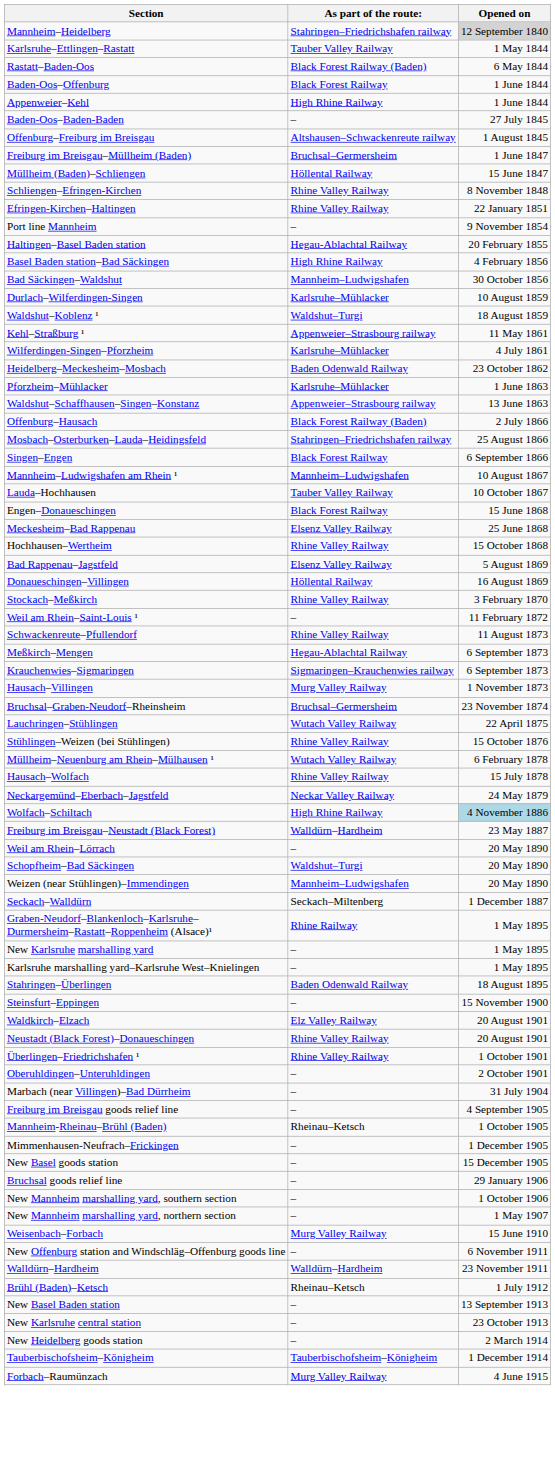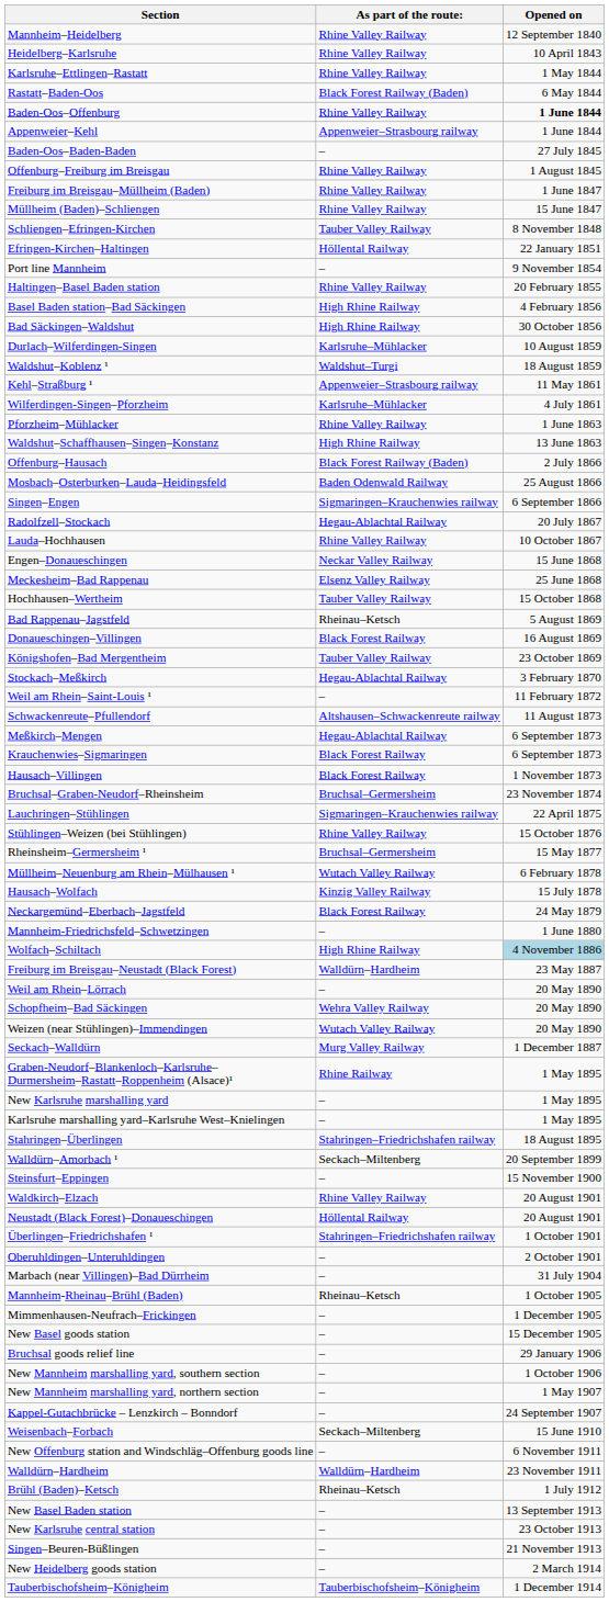Mannheim–Heidelberg | As part of the route:: Stahringen–Friedrichshafen railway -> Rhine Valley Railway
Mannheim–Heidelberg | Opened on: lightgrey background -> no background
+ row: Heidelberg–Karlsruhe | Rhine Valley Railway | 10 April 1843
Karlsruhe–Ettlingen–Rastatt | As part of the route:: Tauber Valley Railway -> Rhine Valley Railway
Baden-Oos–Offenburg | As part of the route:: Black Forest Railway -> Rhine Valley Railway
Baden-Oos–Offenburg | Opened on: normal -> bold
Appenweier–Kehl | As part of the route:: High Rhine Railway -> Appenweier–Strasbourg railway
Offenburg–Freiburg im Breisgau | As part of the route:: Altshausen–Schwackenreute railway -> Rhine Valley Railway
Freiburg im Breisgau–Müllheim (Baden) | As part of the route:: Bruchsal–Germersheim -> Rhine Valley Railway
Müllheim (Baden)–Schliengen | As part of the route:: Höllental Railway -> Rhine Valley Railway
Schliengen–Efringen-Kirchen | As part of the route:: Rhine Valley Railway -> Tauber Valley Railway
Efringen-Kirchen–Haltingen | As part of the route:: Rhine Valley Railway -> Höllental Railway
Haltingen–Basel Baden station | As part of the route:: Hegau-Ablachtal Railway -> Rhine Valley Railway
Bad Säckingen–Waldshut | As part of the route:: Mannheim–Ludwigshafen -> High Rhine Railway
- row: Heidelberg–Meckesheim–Mosbach | Baden Odenwald Railway | 23 October 1862
Pforzheim–Mühlacker | As part of the route:: Karlsruhe–Mühlacker -> Rhine Valley Railway
Waldshut–Schaffhausen–Singen–Konstanz | As part of the route:: Appenweier–Strasbourg railway -> High Rhine Railway
Mosbach–Osterburken–Lauda–Heidingsfeld | As part of the route:: Stahringen–Friedrichshafen railway -> Baden Odenwald Railway
Singen–Engen | As part of the route:: Black Forest Railway -> Sigmaringen–Krauchenwies railway
+ row: Radolfzell–Stockach | Hegau-Ablachtal Railway | 20 July 1867
- row: Mannheim–Ludwigshafen am Rhein ¹ | Mannheim–Ludwigshafen | 10 August 1867
Lauda–Hochhausen | As part of the route:: Tauber Valley Railway -> Rhine Valley Railway
Engen–Donaueschingen | As part of the route:: Black Forest Railway -> Neckar Valley Railway
Hochhausen–Wertheim | As part of the route:: Rhine Valley Railway -> Tauber Valley Railway
Bad Rappenau–Jagstfeld | As part of the route:: Elsenz Valley Railway -> Rheinau–Ketsch
Donaueschingen–Villingen | As part of the route:: Höllental Railway -> Black Forest Railway
+ row: Königshofen–Bad Mergentheim | Tauber Valley Railway | 23 October 1869
Stockach–Meßkirch | As part of the route:: Rhine Valley Railway -> Hegau-Ablachtal Railway
Schwackenreute–Pfullendorf | As part of the route:: Rhine Valley Railway -> Altshausen–Schwackenreute railway
Krauchenwies–Sigmaringen | As part of the route:: Sigmaringen–Krauchenwies railway -> Black Forest Railway
Hausach–Villingen | As part of the route:: Murg Valley Railway -> Black Forest Railway
Lauchringen–Stühlingen | As part of the route:: Wutach Valley Railway -> Sigmaringen–Krauchenwies railway
+ row: Rheinsheim–Germersheim ¹ | Bruchsal–Germersheim | 15 May 1877
Hausach–Wolfach | As part of the route:: Rhine Valley Railway -> Kinzig Valley Railway
Neckargemünd–Eberbach–Jagstfeld | As part of the route:: Neckar Valley Railway -> Black Forest Railway
+ row: Mannheim-Friedrichsfeld–Schwetzingen | – | 1 June 1880
Schopfheim–Bad Säckingen | As part of the route:: Waldshut–Turgi -> Wehra Valley Railway
Weizen (near Stühlingen)–Immendingen | As part of the route:: Mannheim–Ludwigshafen -> Wutach Valley Railway
Seckach–Walldürn | As part of the route:: Seckach–Miltenberg -> Murg Valley Railway
Stahringen–Überlingen | As part of the route:: Baden Odenwald Railway -> Stahringen–Friedrichshafen railway
+ row: Walldürn–Amorbach ¹ | Seckach–Miltenberg | 20 September 1899
Waldkirch–Elzach | As part of the route:: Elz Valley Railway -> Rhine Valley Railway
Neustadt (Black Forest)–Donaueschingen | As part of the route:: Rhine Valley Railway -> Höllental Railway
Überlingen–Friedrichshafen ¹ | As part of the route:: Rhine Valley Railway -> Stahringen–Friedrichshafen railway
- row: Freiburg im Breisgau goods relief line | – | 4 September 1905
+ row: Kappel-Gutachbrücke – Lenzkirch – Bonndorf | – | 24 September 1907
Weisenbach–Forbach | As part of the route:: Murg Valley Railway -> Seckach–Miltenberg
+ row: Singen–Beuren-Büßlingen | – | 21 November 1913
- row: Forbach–Raumünzach | Murg Valley Railway | 4 June 1915
